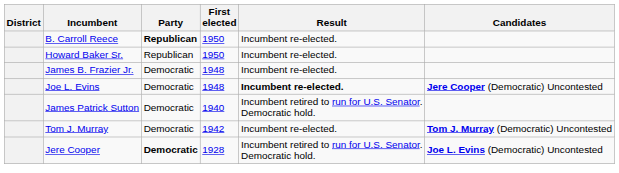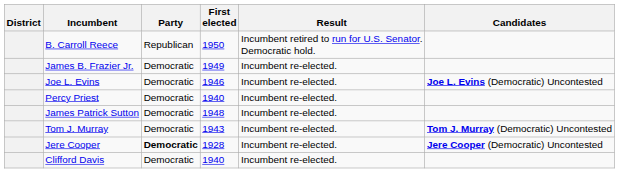B. Carroll Reece | Party: bold -> normal
B. Carroll Reece | Result: Incumbent re-elected. -> Incumbent retired to run for U.S. Senator. Democratic hold.
- row: Howard Baker Sr. | Republican | 1950 | Incumbent re-elected.
James B. Frazier Jr. | First elected: 1948 -> 1949
Joe L. Evins | First elected: 1948 -> 1946
Joe L. Evins | Result: bold -> normal
Joe L. Evins | Candidates: Jere Cooper (Democratic) Uncontested -> Joe L. Evins (Democratic) Uncontested
+ row: Percy Priest | Democratic | 1940 | Incumbent re-elected.
James Patrick Sutton | First elected: 1940 -> 1948
James Patrick Sutton | Result: Incumbent retired to run for U.S. Senator. Democratic hold. -> Incumbent re-elected.
Tom J. Murray | First elected: 1942 -> 1943
Jere Cooper | Result: Incumbent retired to run for U.S. Senator. Democratic hold. -> Incumbent re-elected.
Jere Cooper | Candidates: Joe L. Evins (Democratic) Uncontested -> Jere Cooper (Democratic) Uncontested
+ row: Clifford Davis | Democratic | 1940 | Incumbent re-elected.
